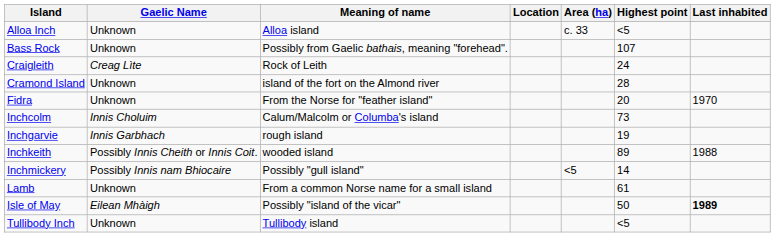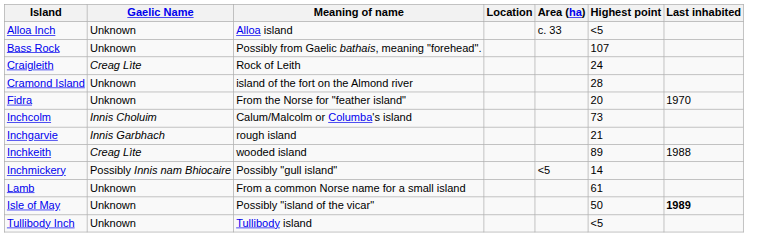Inchgarvie | Highest point: 19 -> 21
Inchkeith | Gaelic Name: Possibly Innis Cheith or Innis Coit. -> Creag Lìte
Isle of May | Gaelic Name: Eilean Mhàigh -> Unknown
